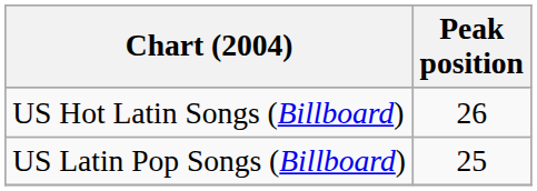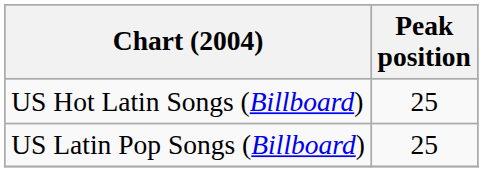US Hot Latin Songs (Billboard) | Peak position: 26 -> 25
